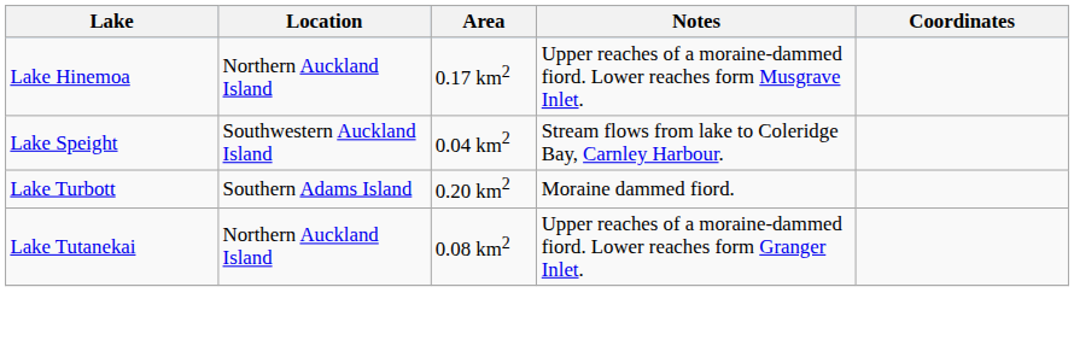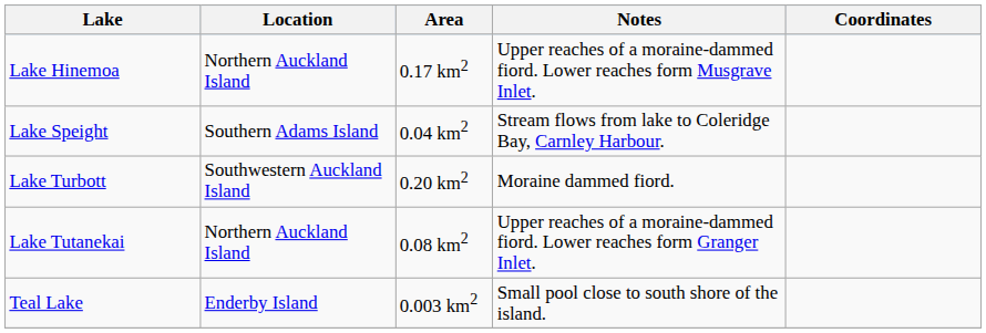Lake Speight | Location: Southwestern Auckland Island -> Southern Adams Island
Lake Turbott | Location: Southern Adams Island -> Southwestern Auckland Island
+ row: Teal Lake | Enderby Island | 0.003 km2 | Small pool close to south shore of the island.
